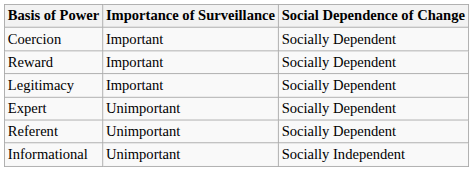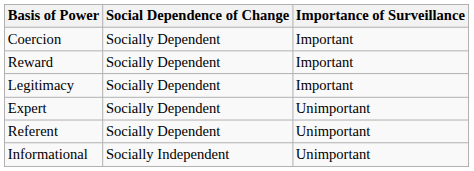columns swapped: Social Dependence of Change <-> Importance of Surveillance
